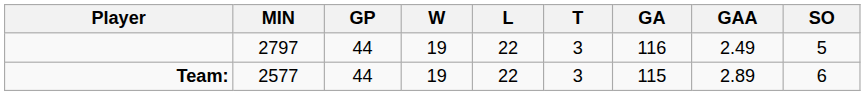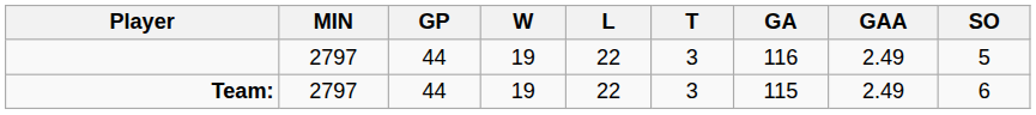Team: | MIN: 2577 -> 2797
Team: | GAA: 2.89 -> 2.49
